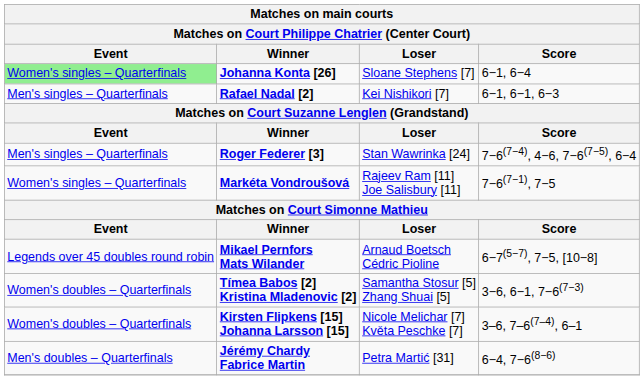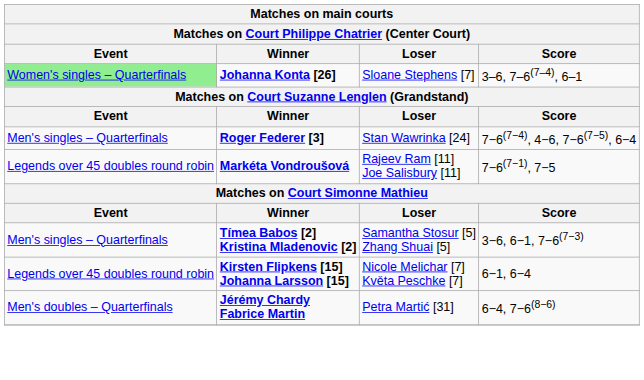Johanna Konta [26] | Score: 6−1, 6−4 -> 3–6, 7–6(7–4), 6–1
- row: Men's singles – Quarterfinals | Rafael Nadal [2] | Kei Nishikori [7] | 6−1, 6−1, 6−3
Markéta Vondroušová | Event: Women's singles – Quarterfinals -> Legends over 45 doubles round robin
- row: Legends over 45 doubles round robin | Mikael Pernfors Mats Wilander | Arnaud Boetsch Cédric Pioline | 6−7(5−7), 7−5, [10−8]
Tímea Babos [2] Kristina Mladenovic [2] | Event: Women's doubles – Quarterfinals -> Men's singles – Quarterfinals
Kirsten Flipkens [15] Johanna Larsson [15] | Event: Women's doubles – Quarterfinals -> Legends over 45 doubles round robin
Kirsten Flipkens [15] Johanna Larsson [15] | Score: 3–6, 7–6(7–4), 6–1 -> 6−1, 6−4
